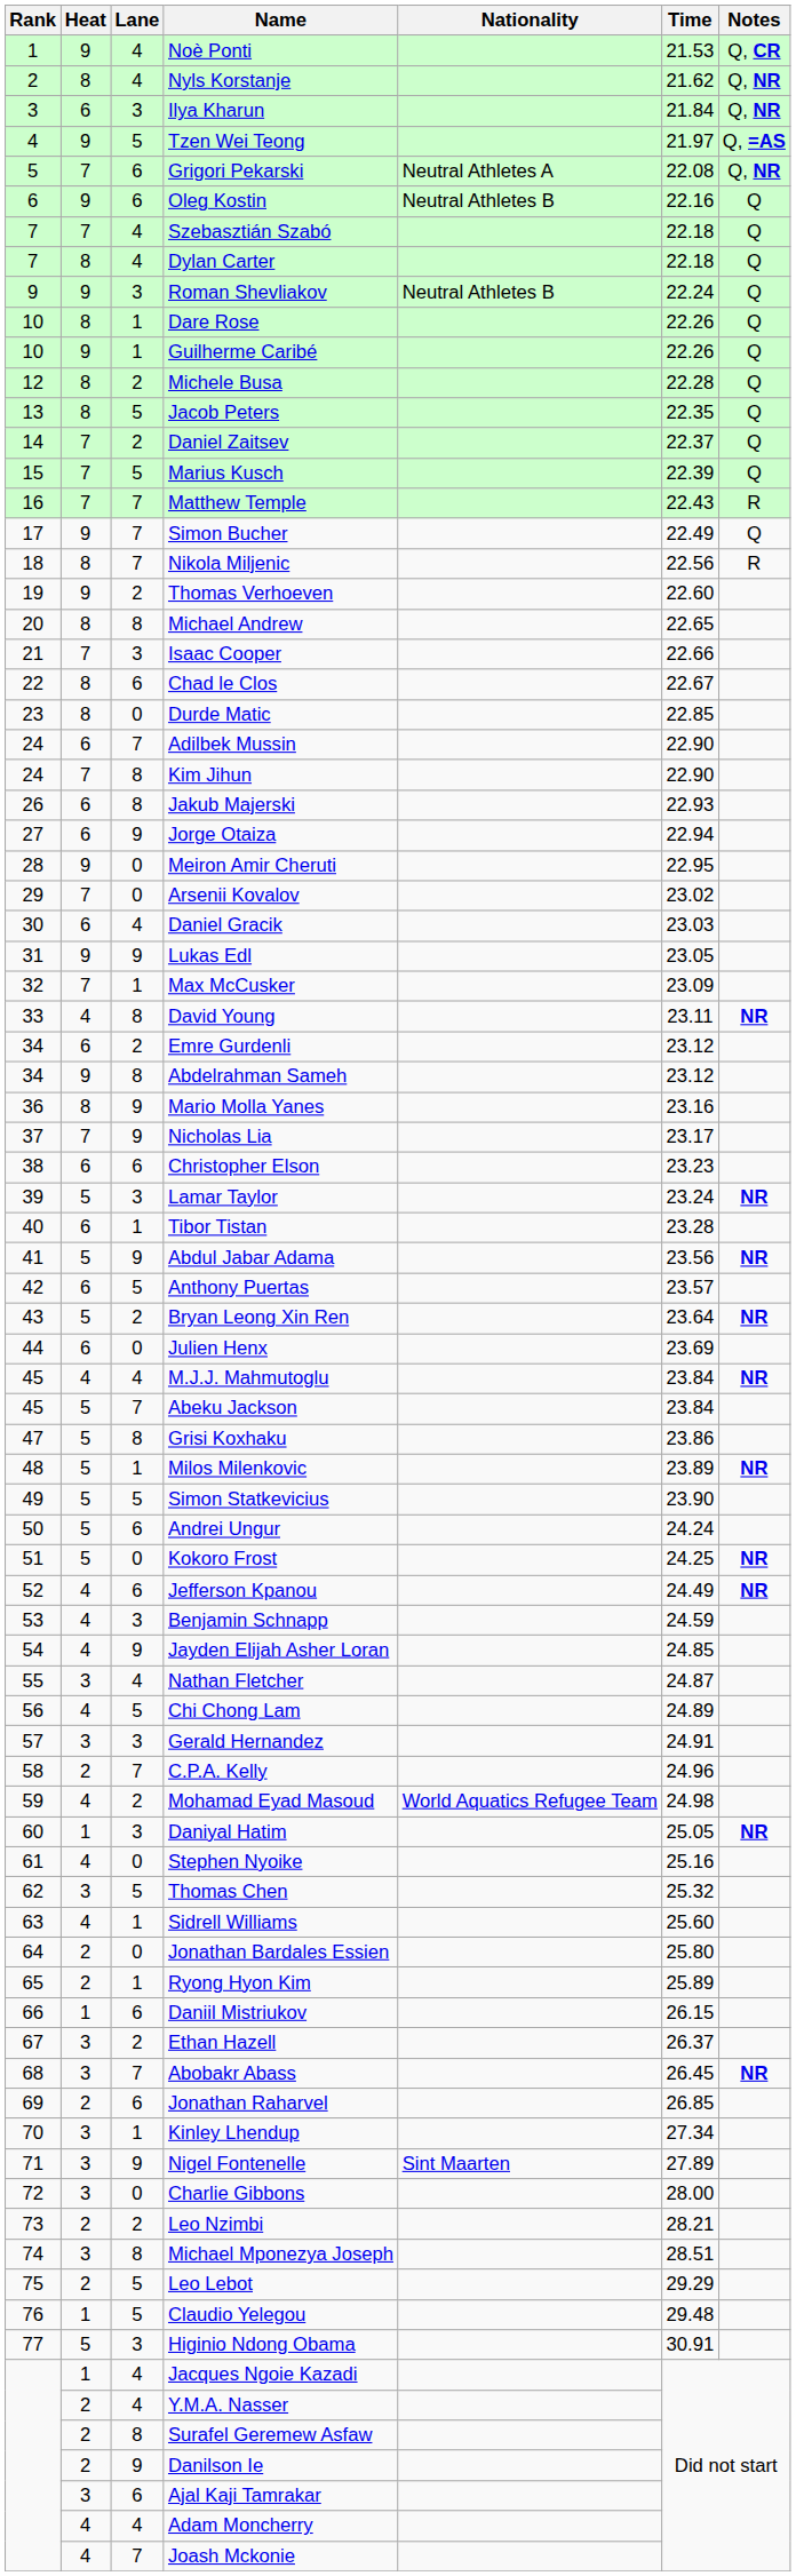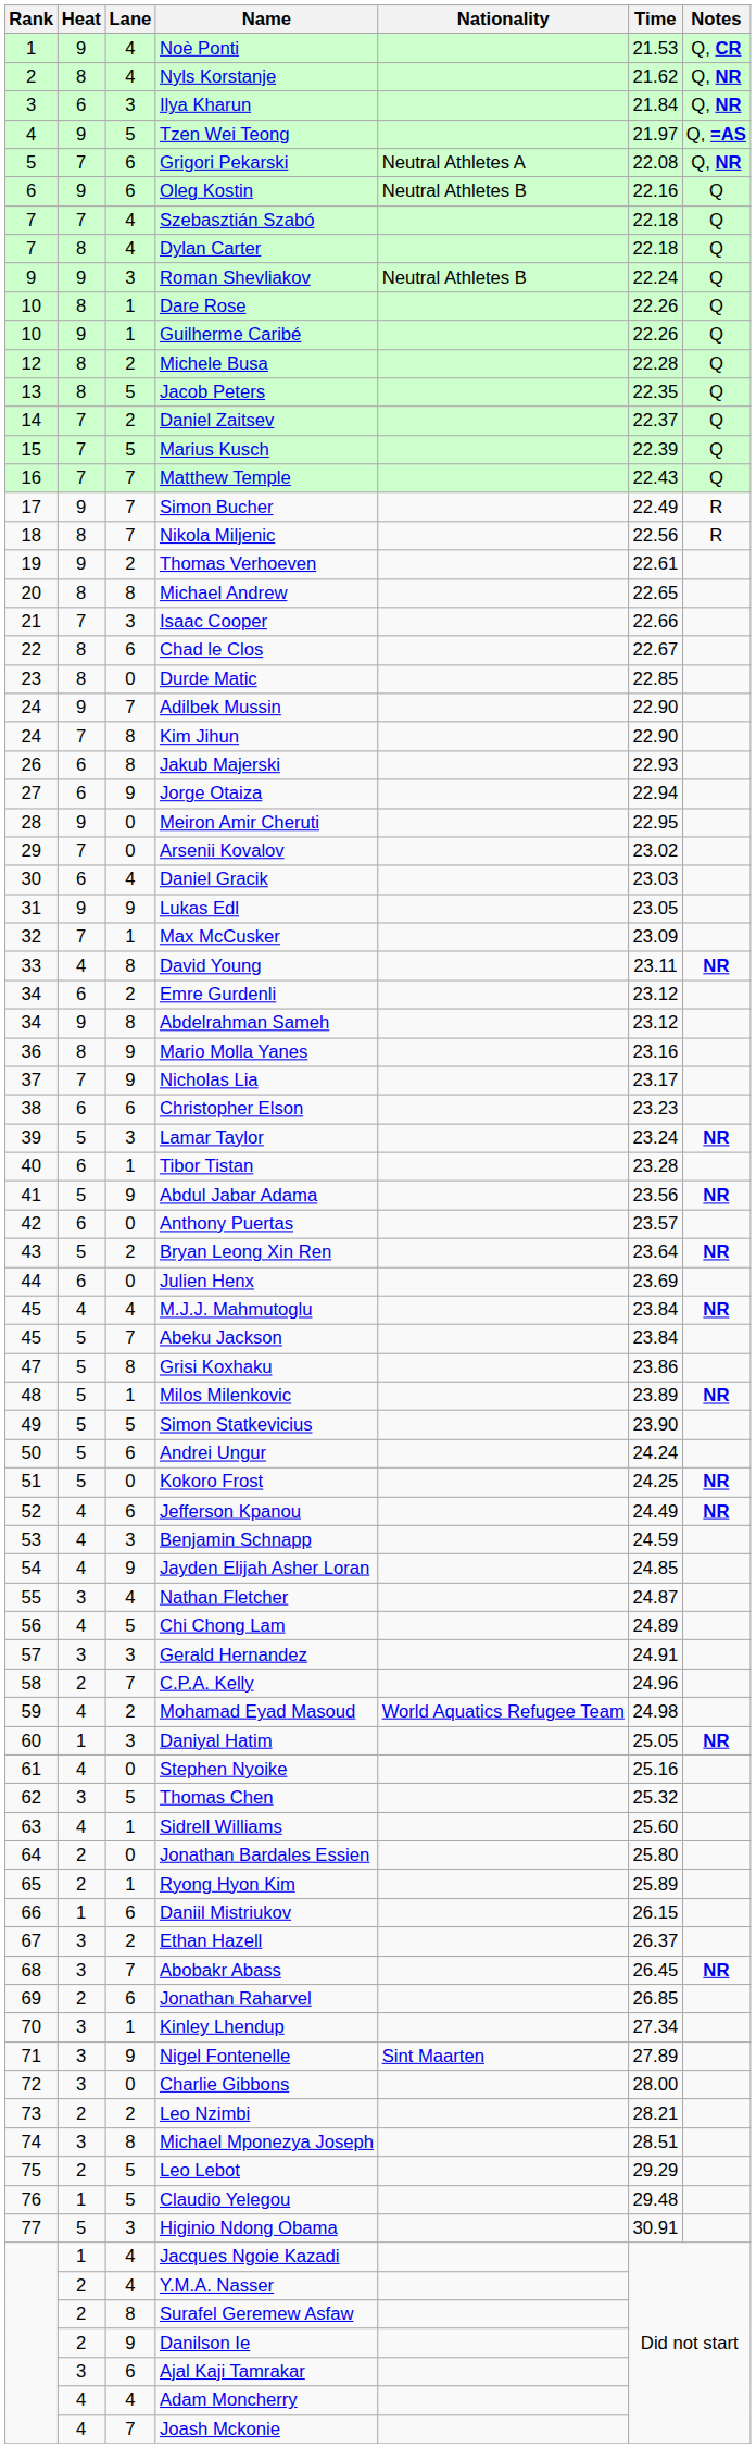Matthew Temple | Notes: R -> Q
Simon Bucher | Notes: Q -> R
Thomas Verhoeven | Time: 22.60 -> 22.61
Adilbek Mussin | Heat: 6 -> 9
Anthony Puertas | Lane: 5 -> 0
